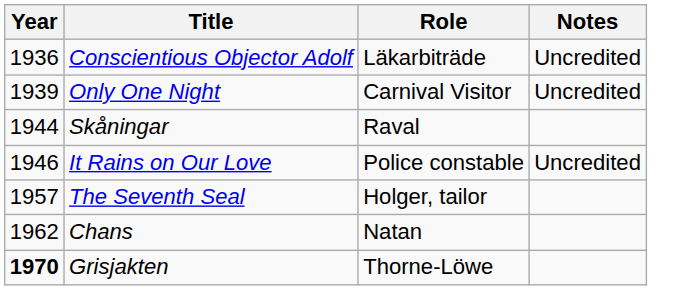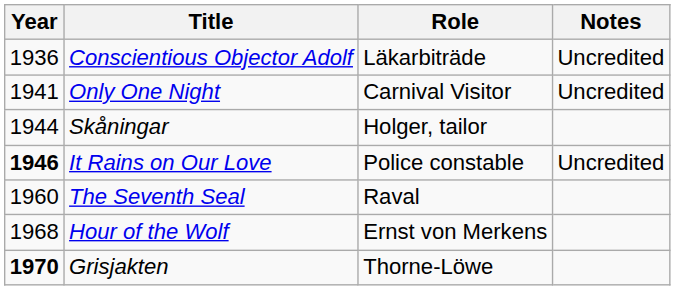Only One Night | Year: 1939 -> 1941
Skåningar | Role: Raval -> Holger, tailor
It Rains on Our Love | Year: normal -> bold
The Seventh Seal | Year: 1957 -> 1960
The Seventh Seal | Role: Holger, tailor -> Raval
- row: 1962 | Chans | Natan
+ row: 1968 | Hour of the Wolf | Ernst von Merkens
